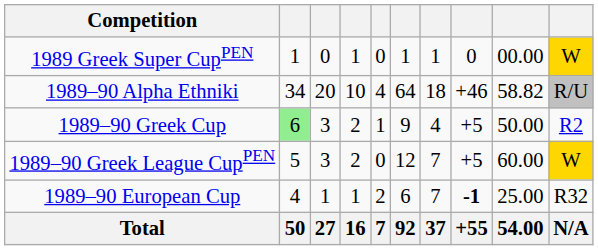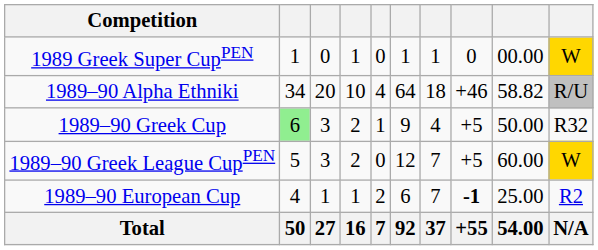1989–90 Greek Cup | column 10: R2 -> R32
1989–90 European Cup | column 10: R32 -> R2
